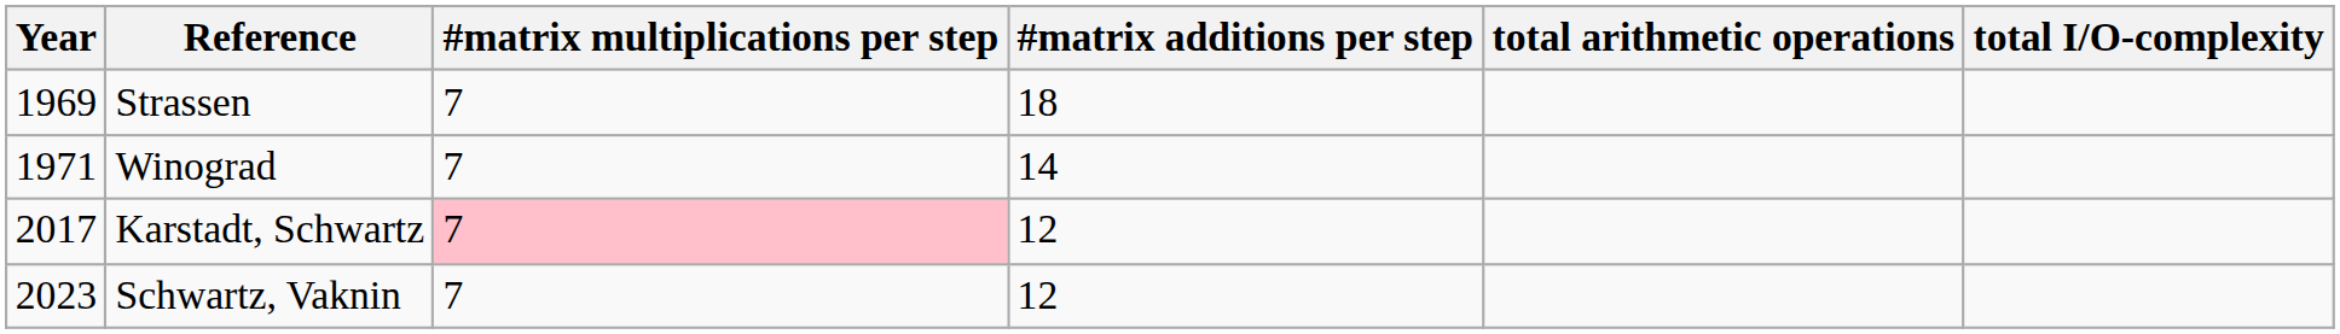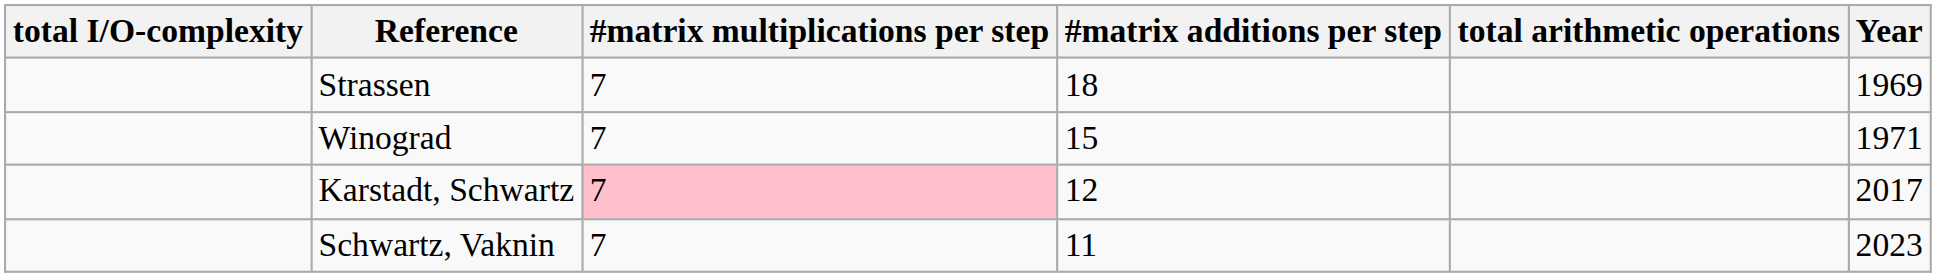columns swapped: Year <-> total I/O-complexity
Winograd | #matrix additions per step: 14 -> 15
Schwartz, Vaknin | #matrix additions per step: 12 -> 11
